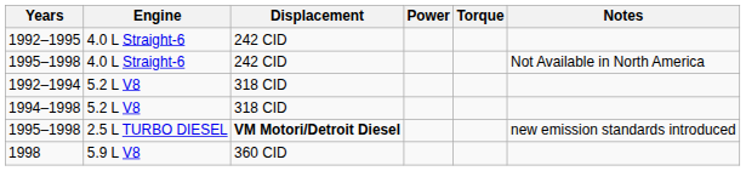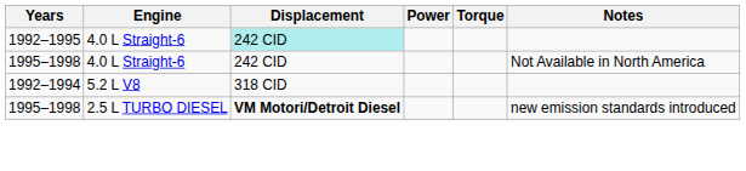1992–1995 | Displacement: no background -> paleturquoise background
- row: 1994–1998 | 5.2 L V8 | 318 CID
- row: 1998 | 5.9 L V8 | 360 CID
